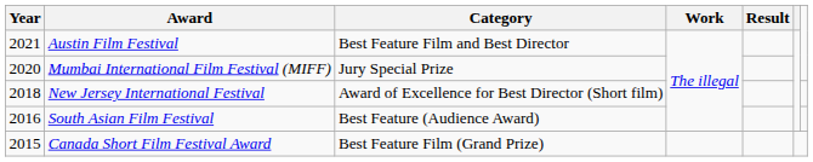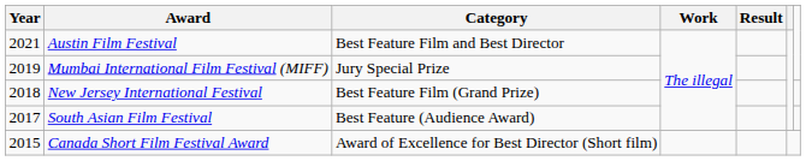Mumbai International Film Festival (MIFF) | Year: 2020 -> 2019
New Jersey International Festival | Category: Award of Excellence for Best Director (Short film) -> Best Feature Film (Grand Prize)
South Asian Film Festival | Year: 2016 -> 2017
Canada Short Film Festival Award | Category: Best Feature Film (Grand Prize) -> Award of Excellence for Best Director (Short film)
